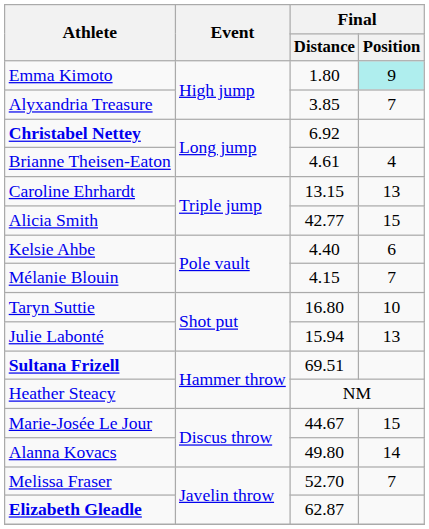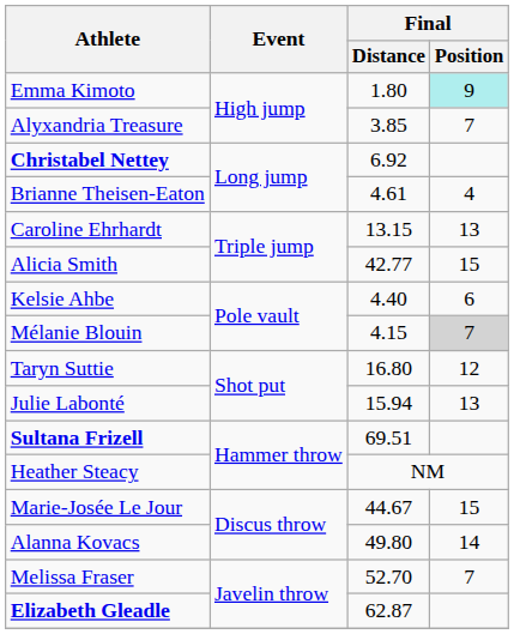Mélanie Blouin | Final / Position: no background -> lightgrey background
Taryn Suttie | Final / Position: 10 -> 12
